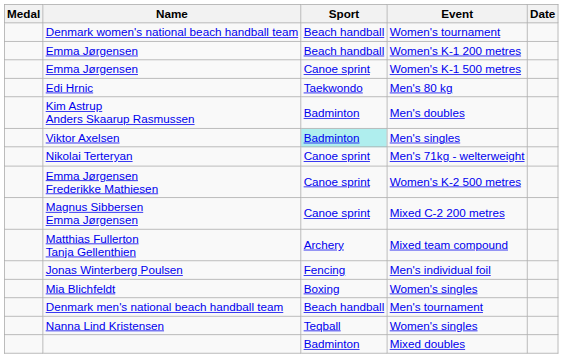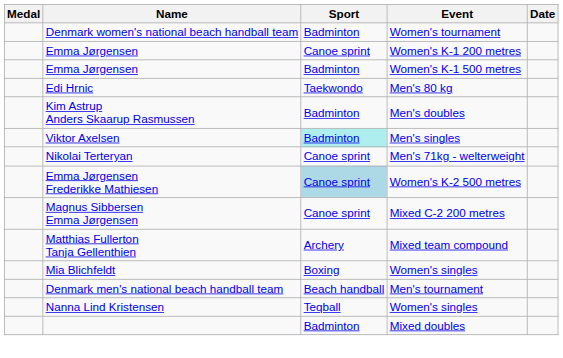Denmark women's national beach handball team | Sport: Beach handball -> Badminton
Emma Jørgensen / Women's K-1 200 metres | Sport: Beach handball -> Canoe sprint
Emma Jørgensen / Women's K-1 500 metres | Sport: Canoe sprint -> Badminton
Emma Jørgensen Frederikke Mathiesen | Sport: no background -> lightblue background
- row: Jonas Winterberg Poulsen | Fencing | Men's individual foil
